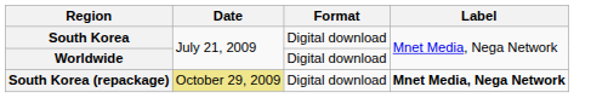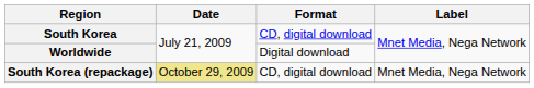South Korea | Format: Digital download -> CD, digital download
South Korea (repackage) | Format: Digital download -> CD, digital download
South Korea (repackage) | Label: bold -> normal
